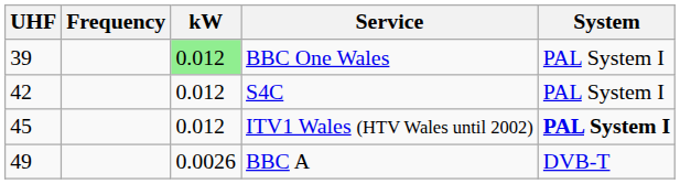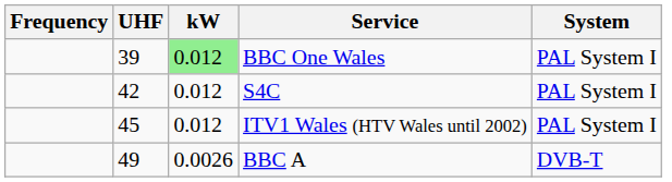columns swapped: Frequency <-> UHF
ITV1 Wales (HTV Wales until 2002) | System: bold -> normal
